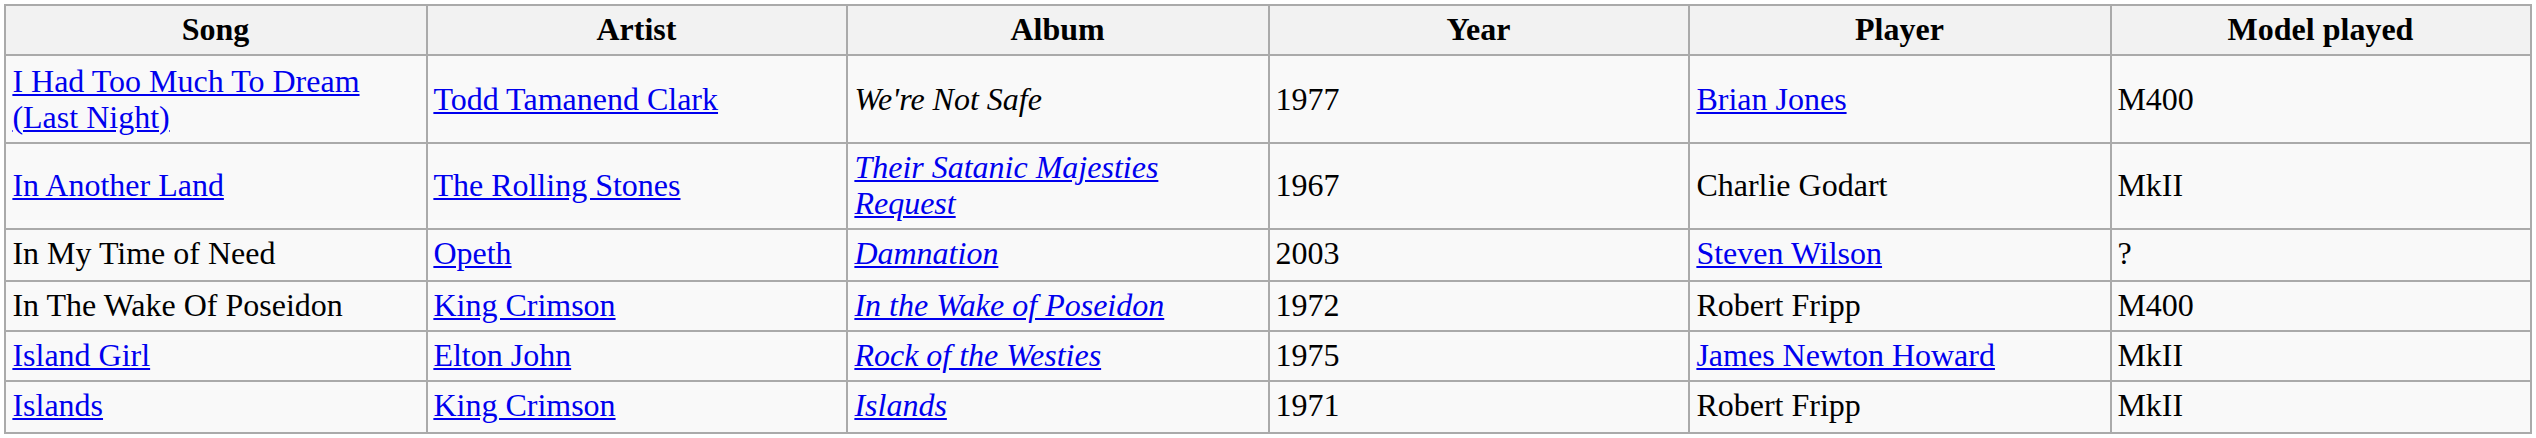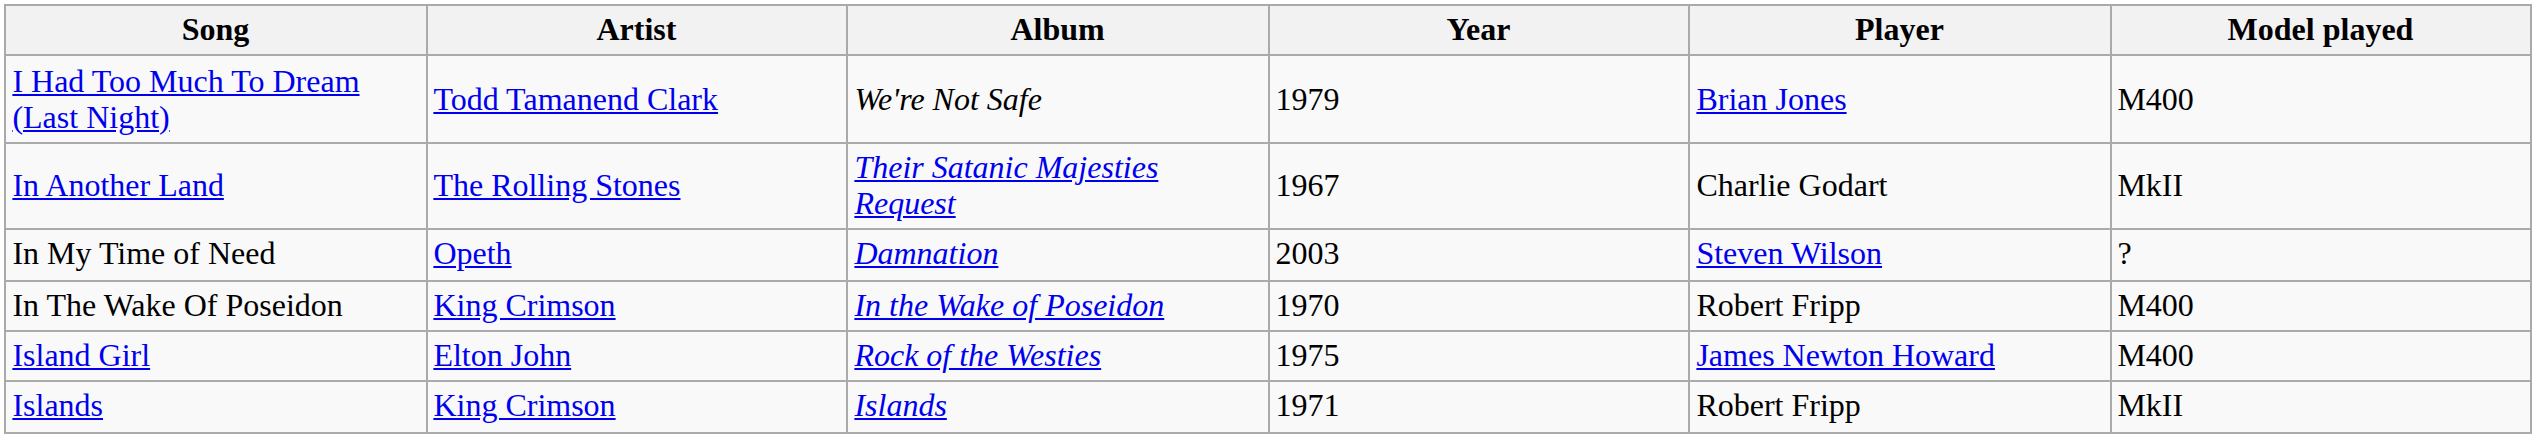I Had Too Much To Dream (Last Night) | Year: 1977 -> 1979
In The Wake Of Poseidon | Year: 1972 -> 1970
Island Girl | Model played: MkII -> M400
